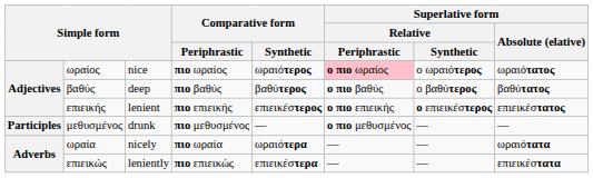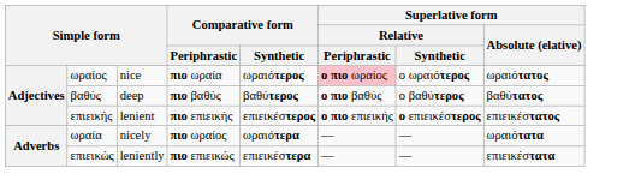ωραίος | Comparative form / Periphrastic: πιο ωραίος -> πιο ωραία
- row: Participles | μεθυσμένος | drunk | πιο μεθυσμένος | — | ο πιο μεθυσμένος | — | —
ωραία | Comparative form / Periphrastic: πιο ωραία -> πιο ωραίος
